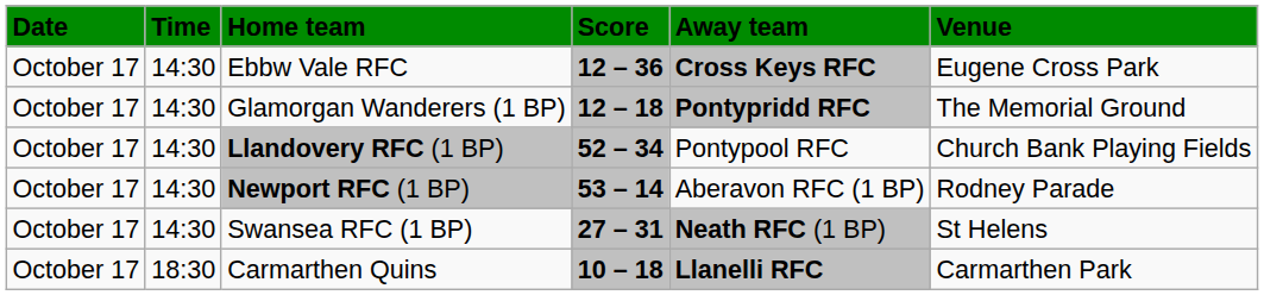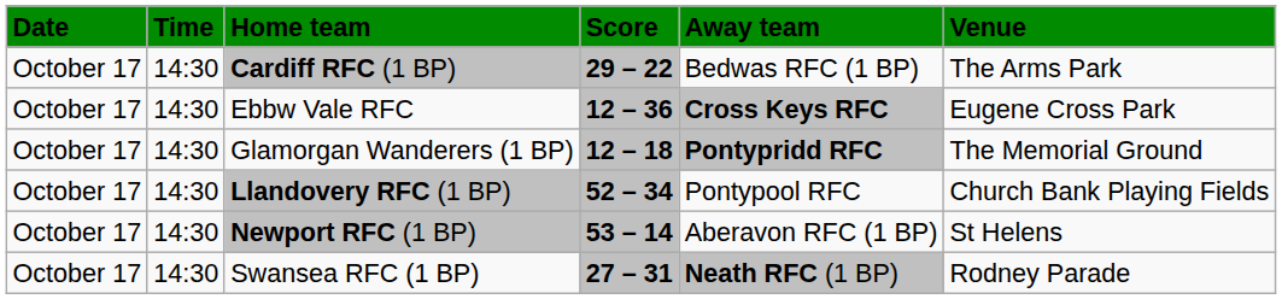+ row: October 17 | 14:30 | Cardiff RFC (1 BP) | 29 – 22 | Bedwas RFC (1 BP) | The Arms Park
Newport RFC (1 BP) | Venue: Rodney Parade -> St Helens
Swansea RFC (1 BP) | Venue: St Helens -> Rodney Parade
- row: October 17 | 18:30 | Carmarthen Quins | 10 – 18 | Llanelli RFC | Carmarthen Park
